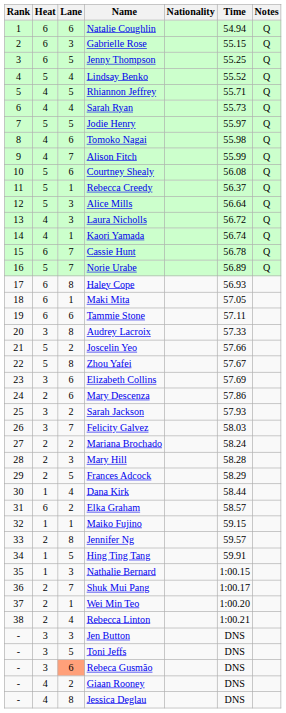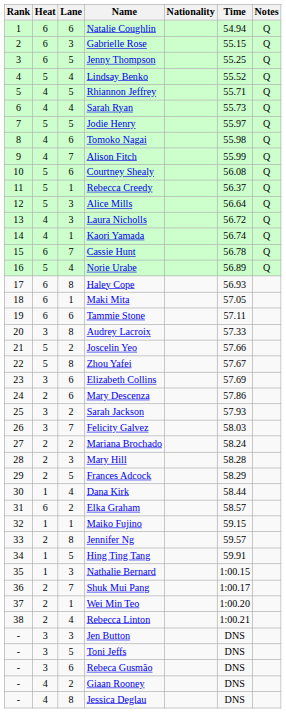Norie Urabe | Lane: 7 -> 4
Rebeca Gusmão | Lane: lightsalmon background -> no background
